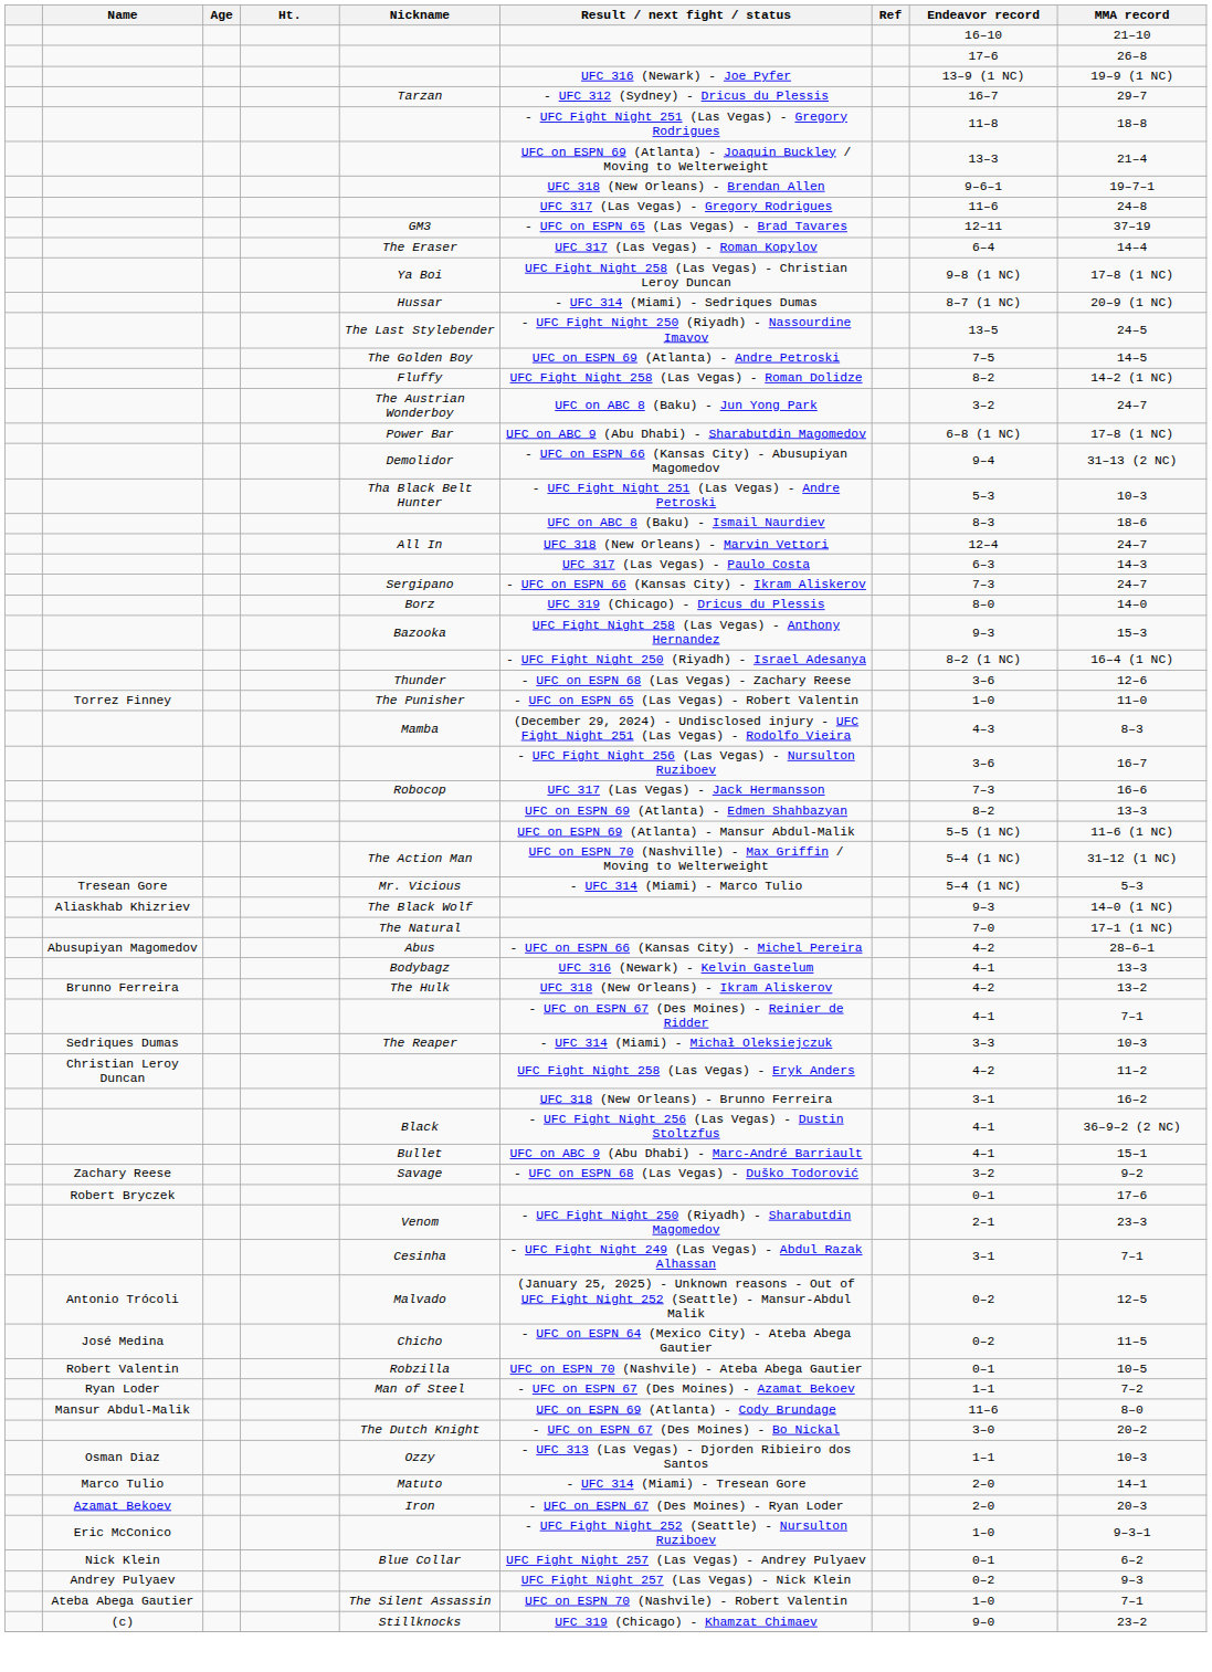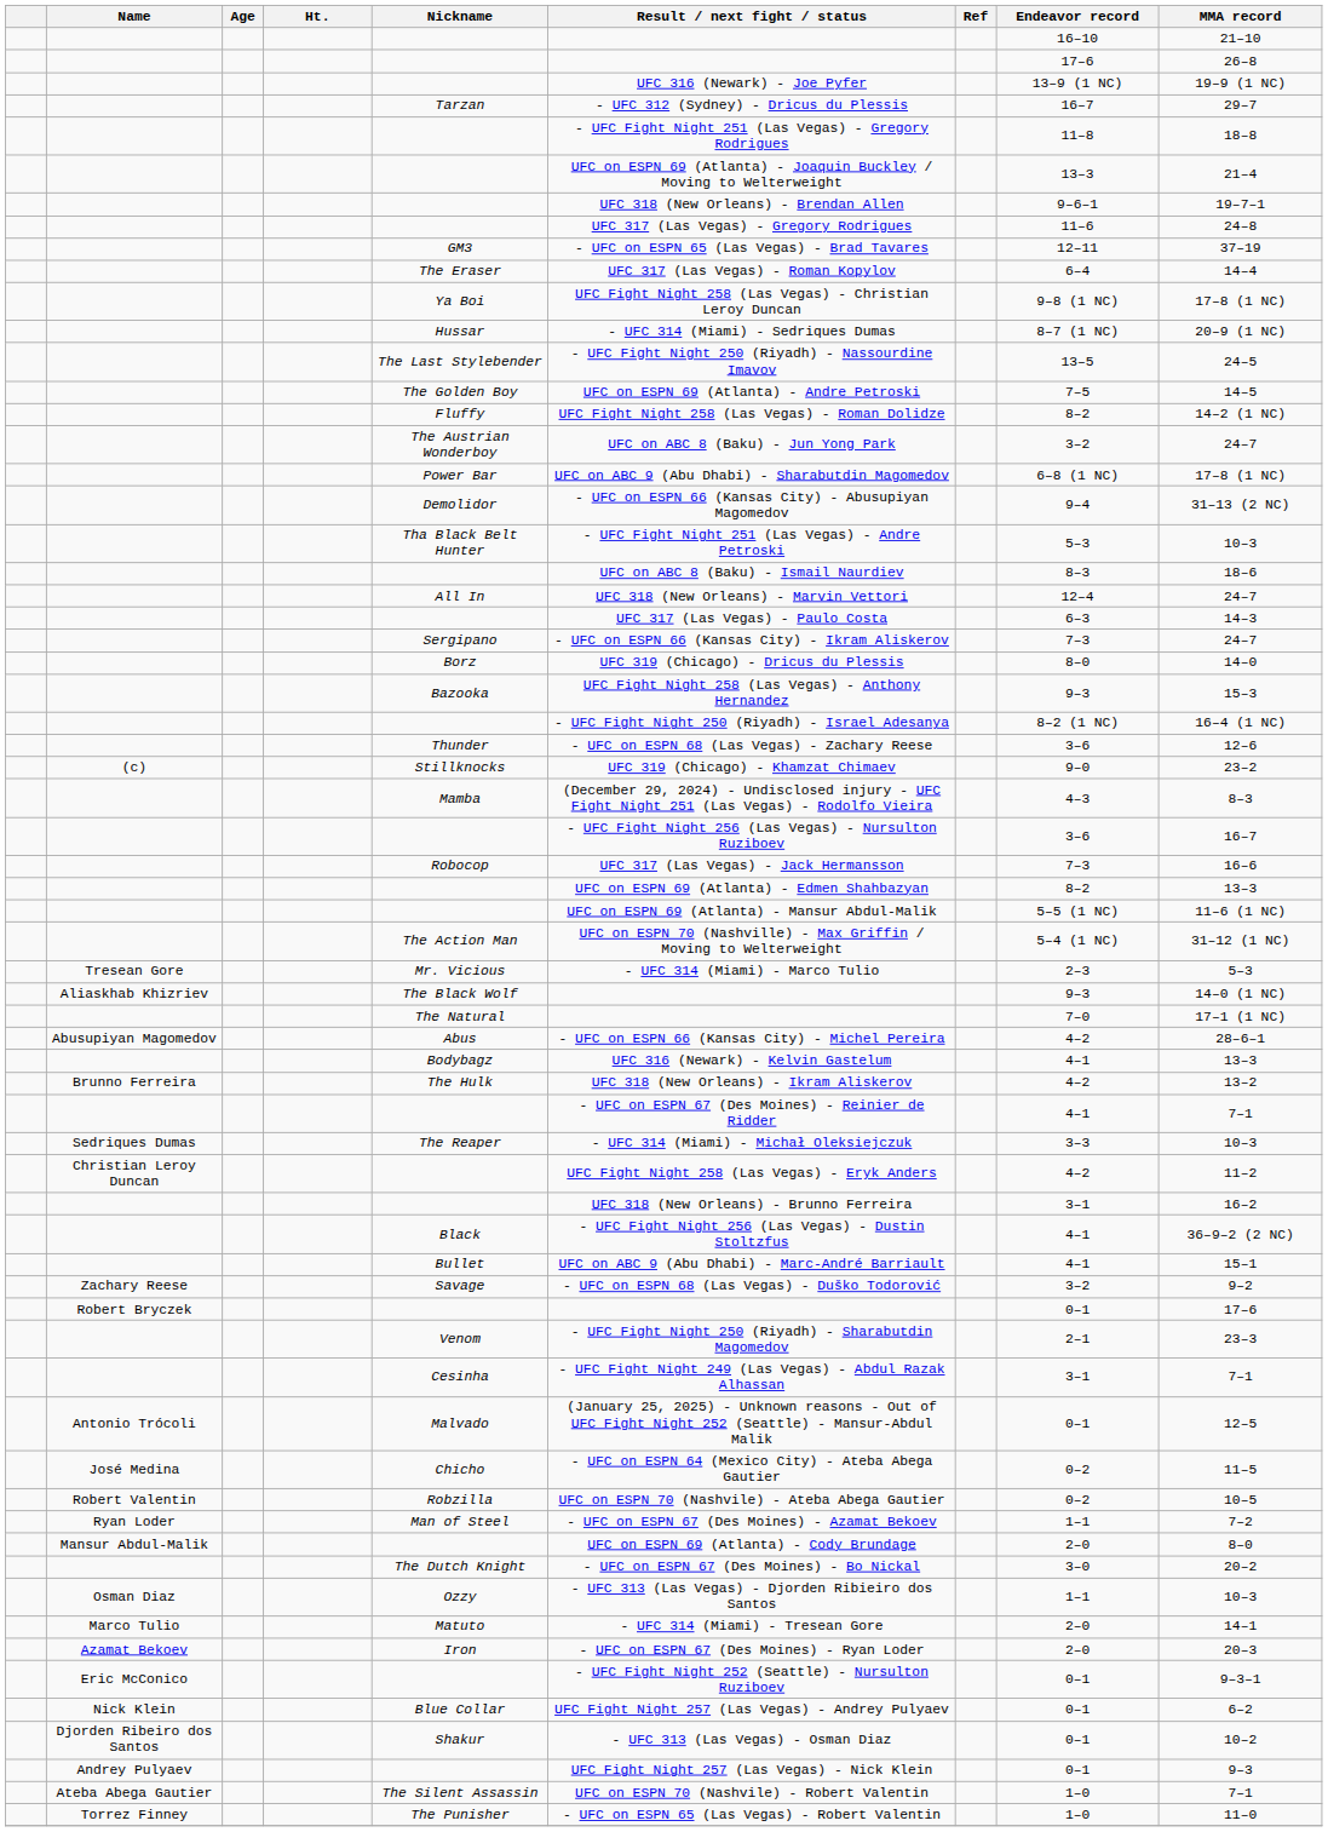rows swapped: (c) <-> Torrez Finney
Tresean Gore | Endeavor record: 5–4 (1 NC) -> 2–3
Antonio Trócoli | Endeavor record: 0–2 -> 0–1
Robert Valentin | Endeavor record: 0–1 -> 0–2
Mansur Abdul-Malik | Endeavor record: 11–6 -> 2–0
Eric McConico | Endeavor record: 1–0 -> 0–1
+ row: Djorden Ribeiro dos Santos | Shakur | - UFC 313 (Las Vegas) - Osman Diaz | 0–1 | 10–2
Andrey Pulyaev | Endeavor record: 0–2 -> 0–1
